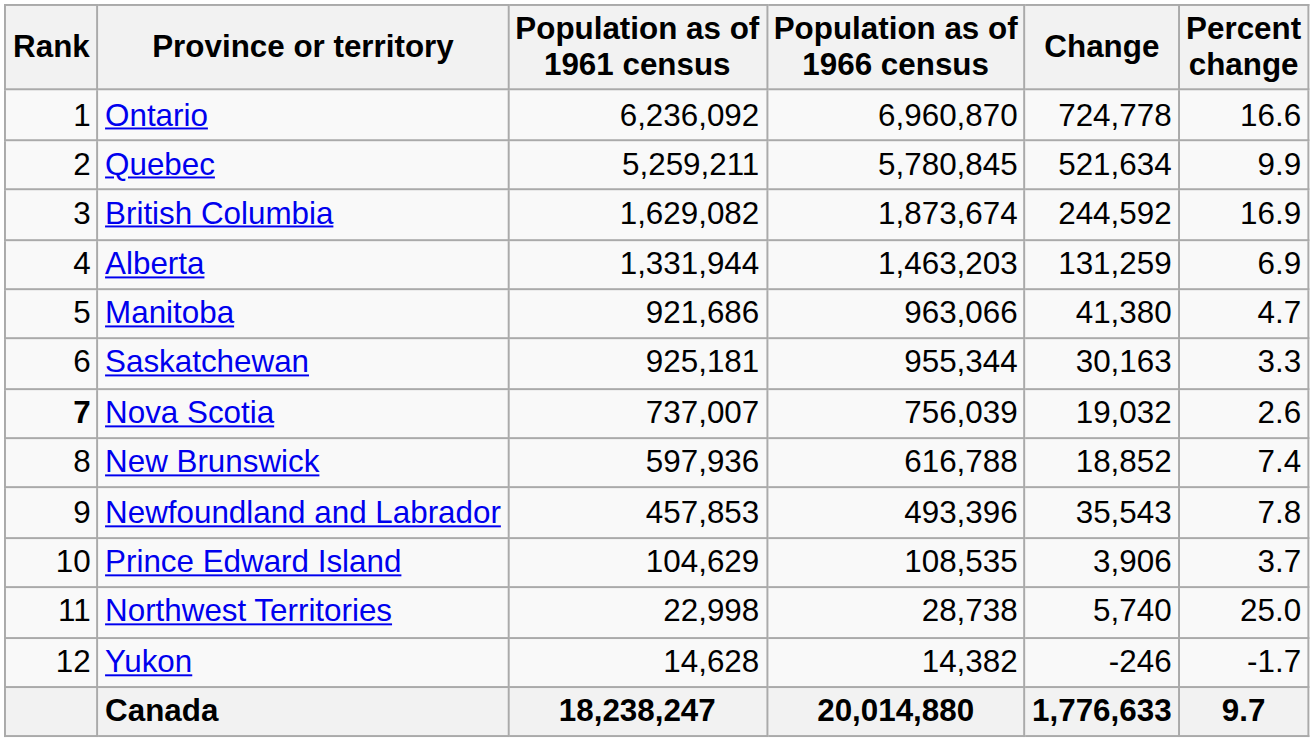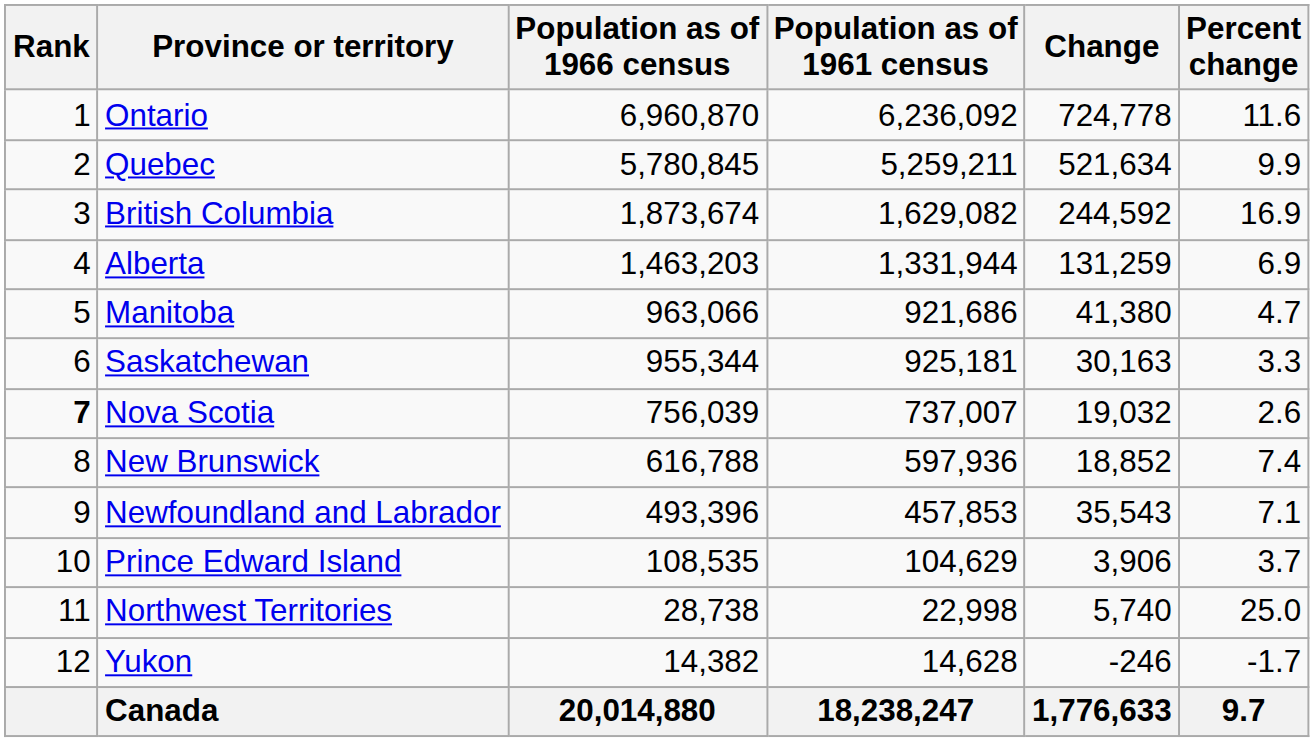columns swapped: Population as of 1966 census <-> Population as of 1961 census
Ontario | Percent change: 16.6 -> 11.6
Newfoundland and Labrador | Percent change: 7.8 -> 7.1
